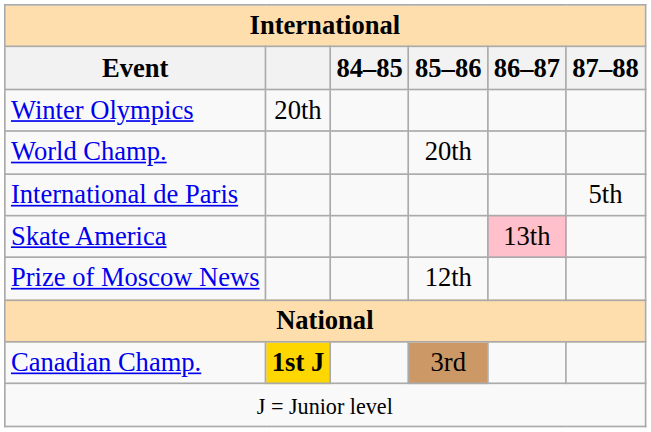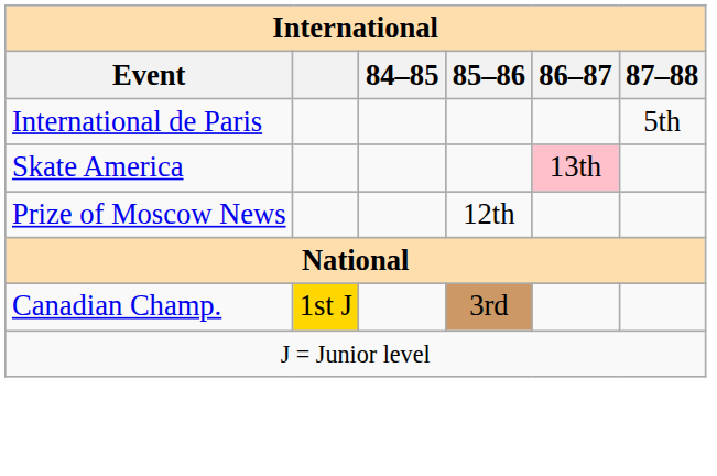- row: Winter Olympics | 20th
- row: World Champ. | 20th
Canadian Champ. | column 2: bold -> normal
